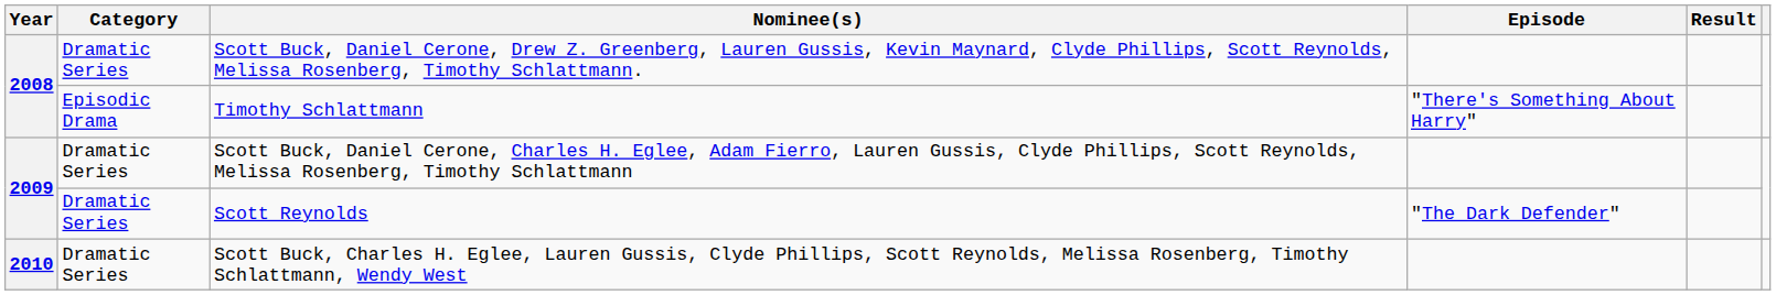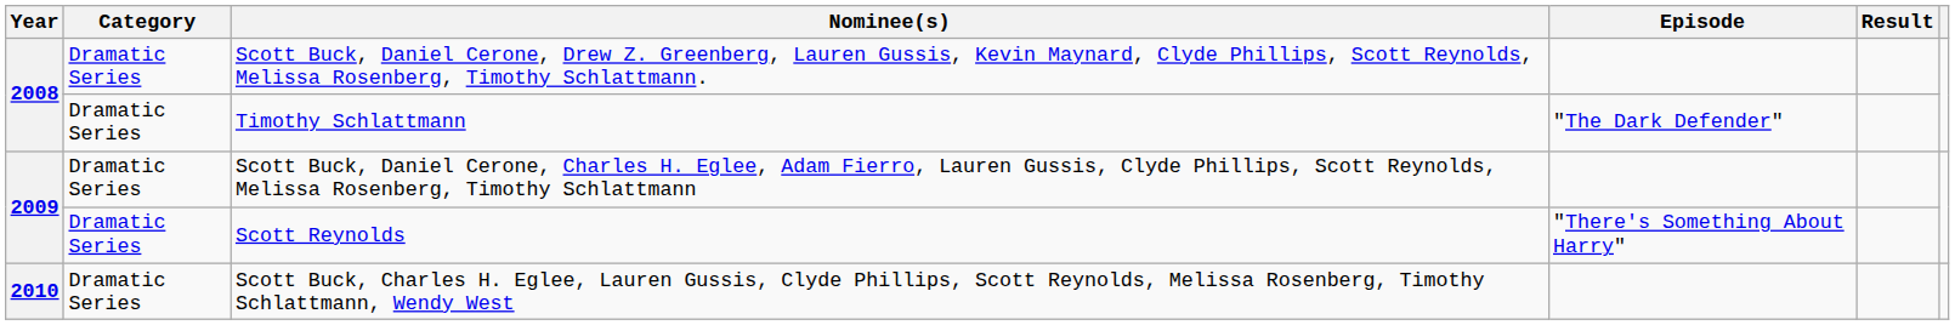Timothy Schlattmann | Category: Episodic Drama -> Dramatic Series
Timothy Schlattmann | Episode: "There's Something About Harry" -> "The Dark Defender"
Scott Reynolds | Episode: "The Dark Defender" -> "There's Something About Harry"
